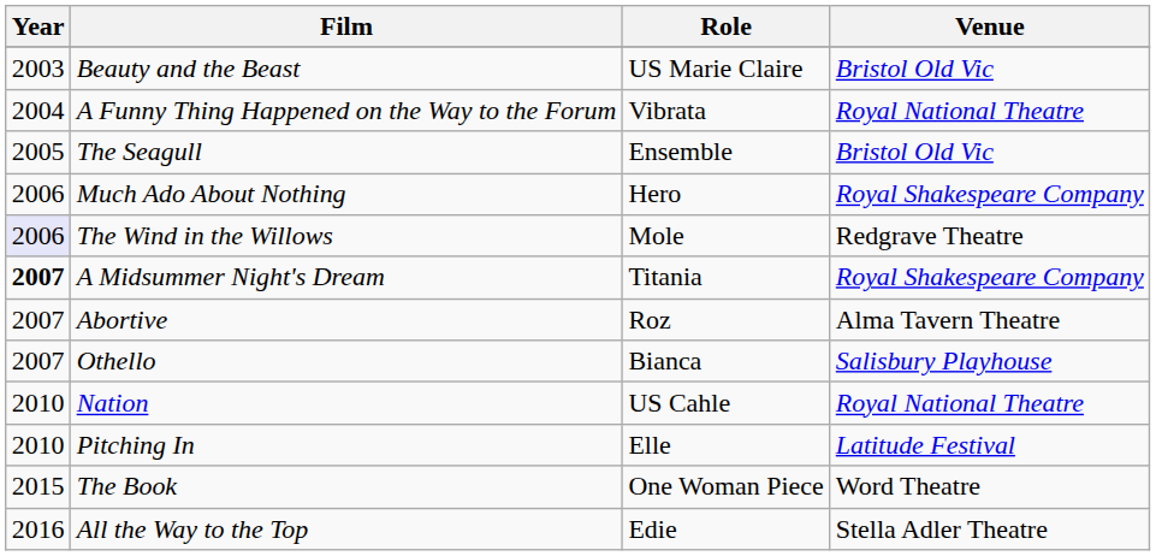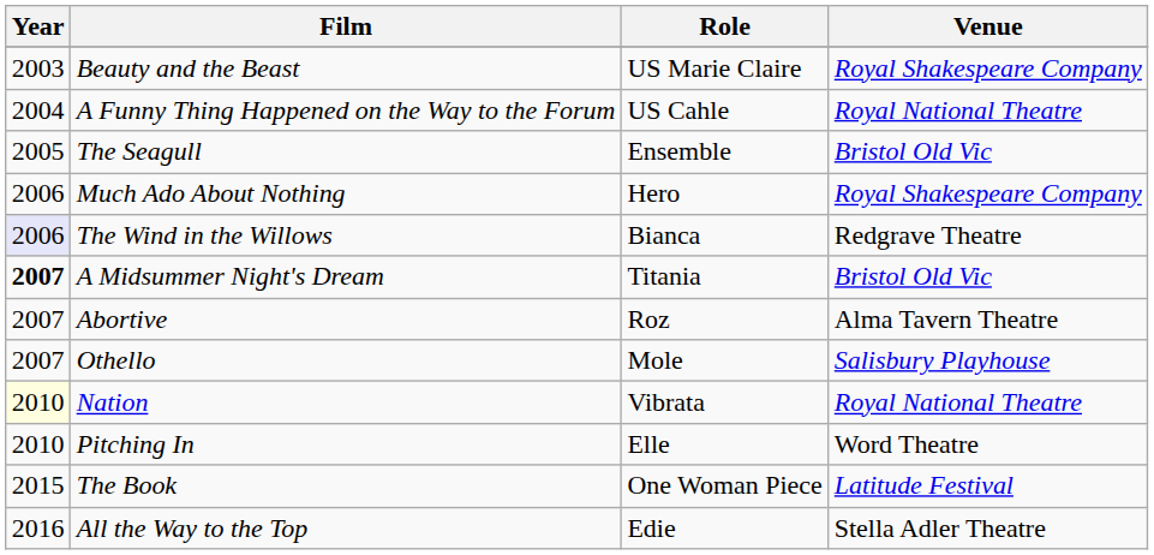Beauty and the Beast | Venue: Bristol Old Vic -> Royal Shakespeare Company
A Funny Thing Happened on the Way to the Forum | Role: Vibrata -> US Cahle
The Wind in the Willows | Role: Mole -> Bianca
A Midsummer Night's Dream | Venue: Royal Shakespeare Company -> Bristol Old Vic
Othello | Role: Bianca -> Mole
Nation | Year: no background -> lightyellow background
Nation | Role: US Cahle -> Vibrata
Pitching In | Venue: Latitude Festival -> Word Theatre
The Book | Venue: Word Theatre -> Latitude Festival
